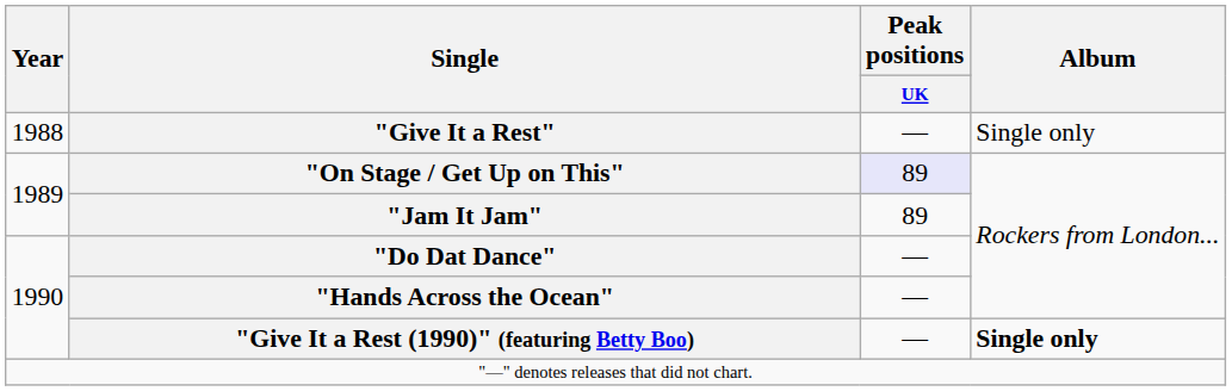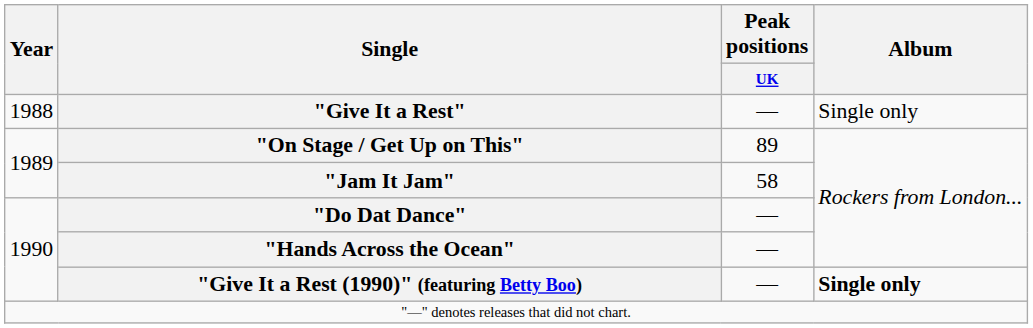"On Stage / Get Up on This" | Peak positions / UK: lavender background -> no background
"Jam It Jam" | Peak positions / UK: 89 -> 58
